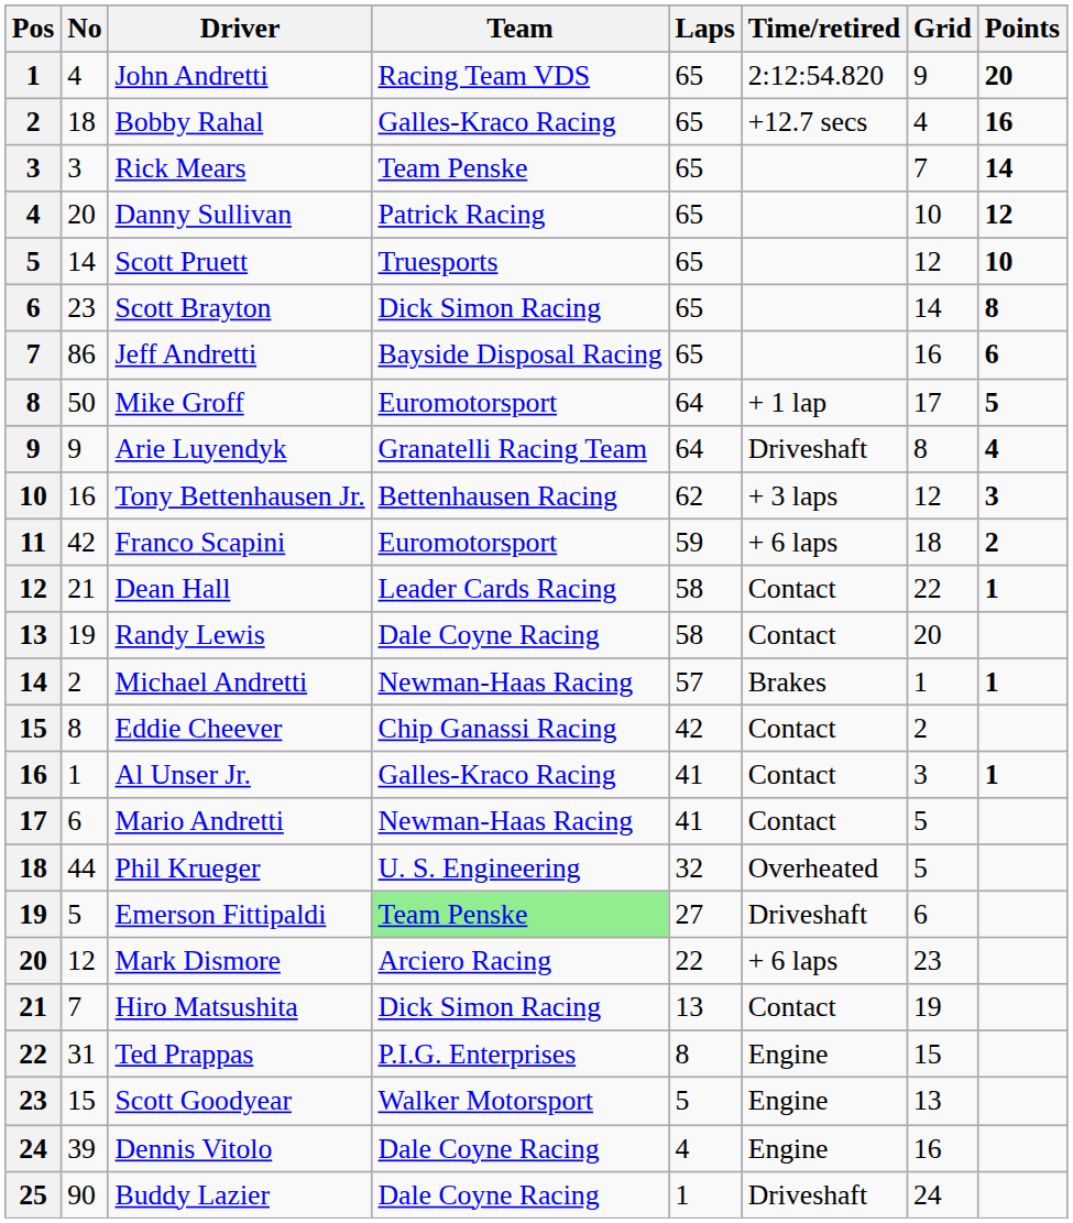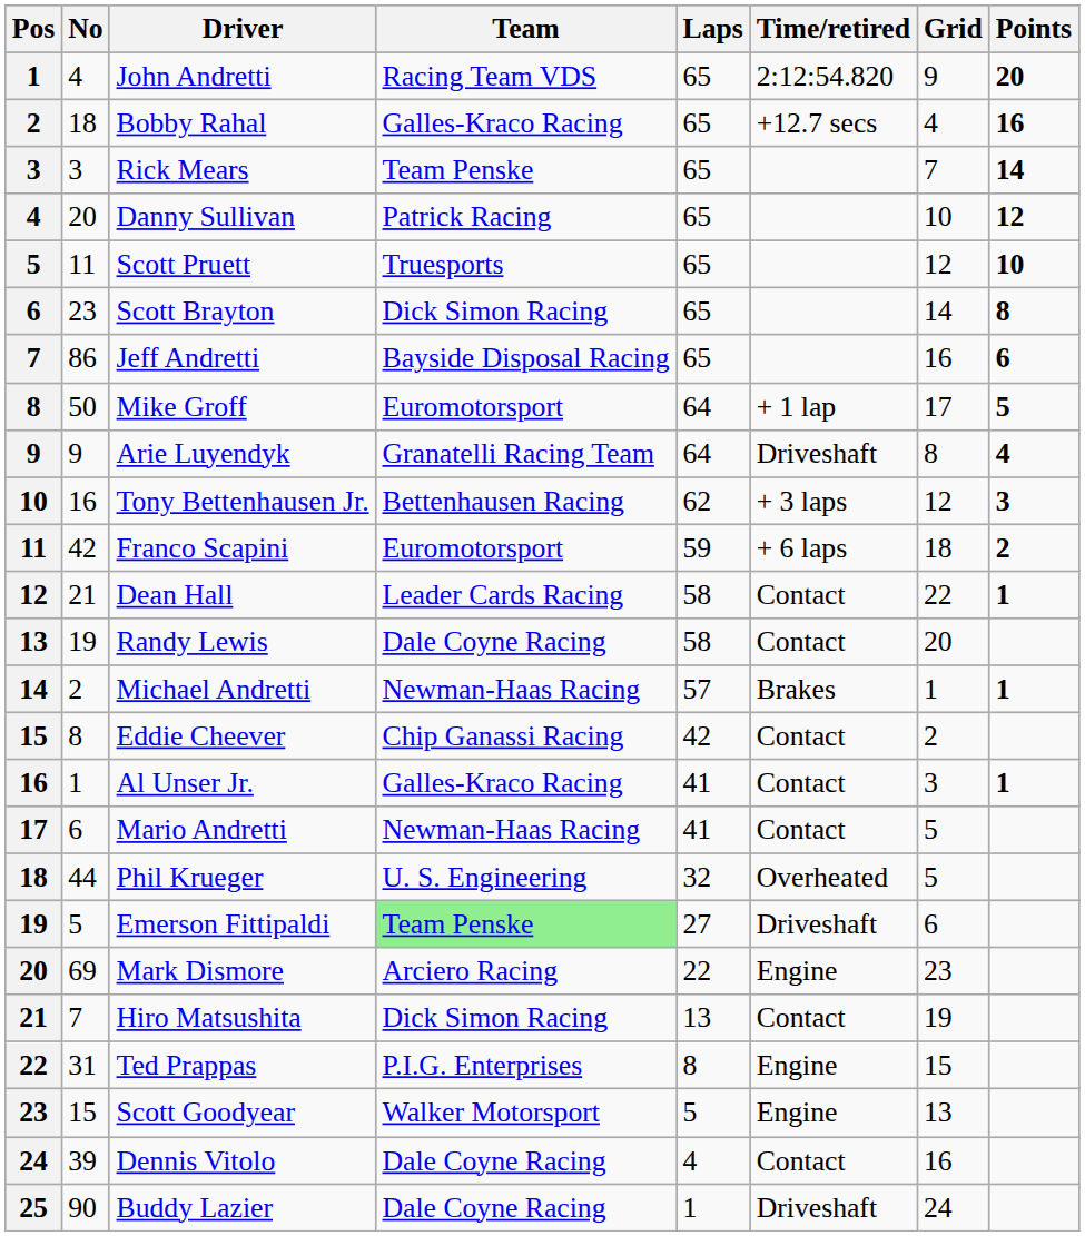Scott Pruett | No: 14 -> 11
Mark Dismore | No: 12 -> 69
Mark Dismore | Time/retired: + 6 laps -> Engine
Dennis Vitolo | Time/retired: Engine -> Contact
